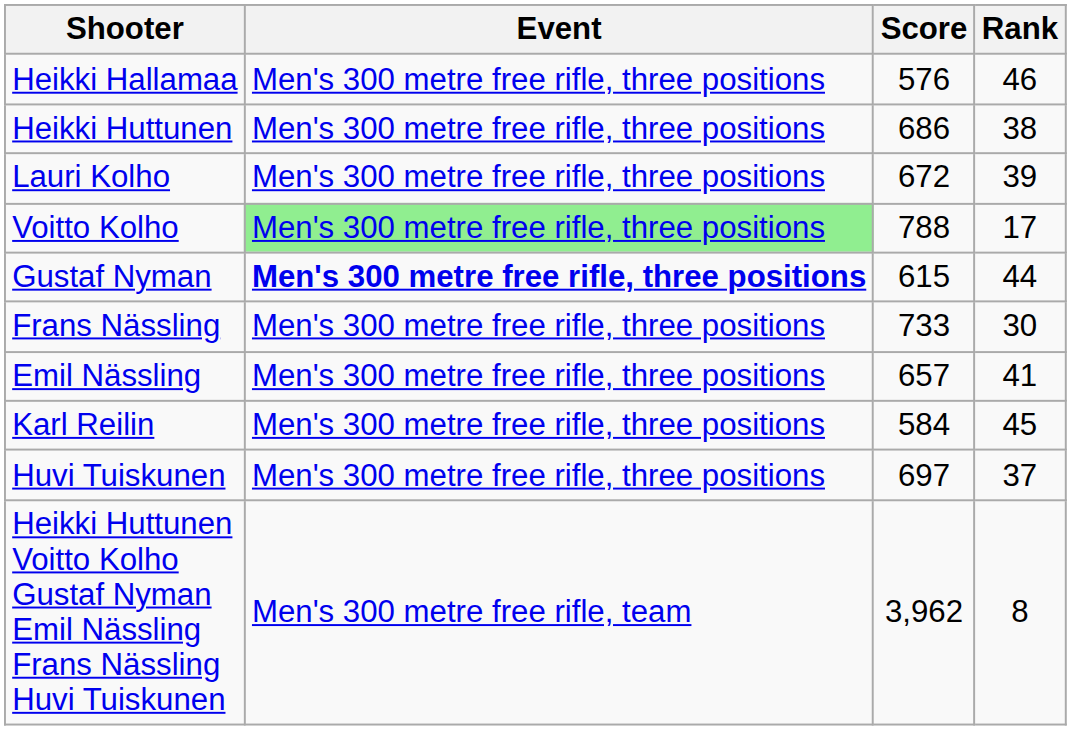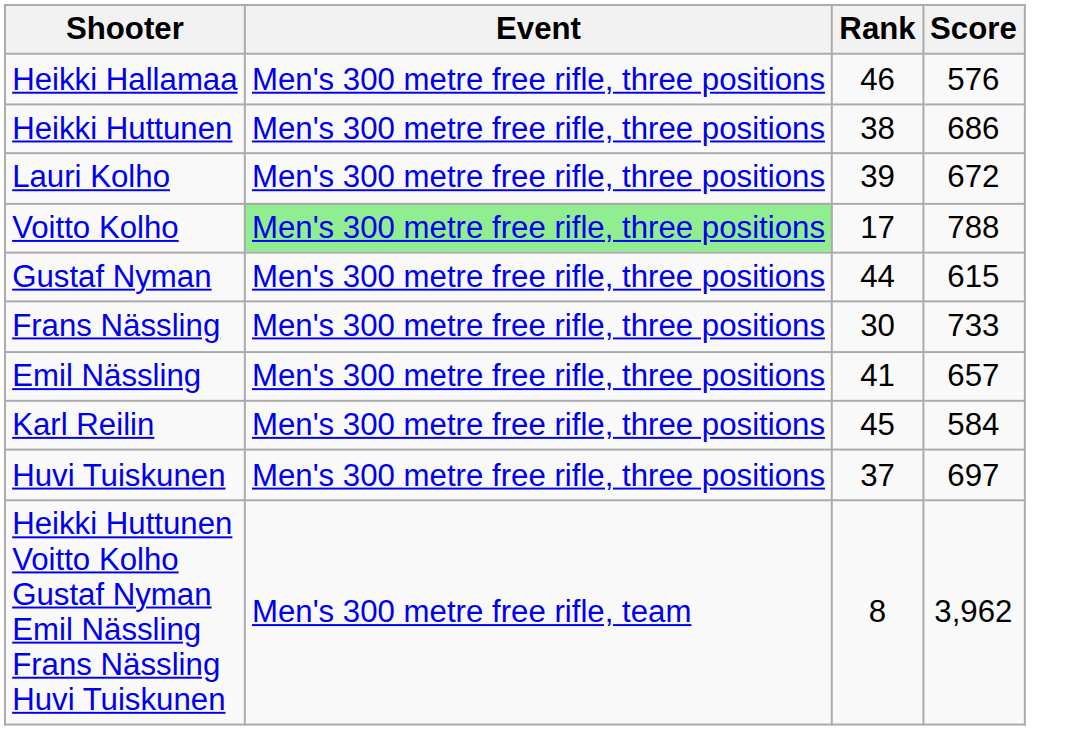columns swapped: Score <-> Rank
Gustaf Nyman | Event: bold -> normal
